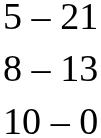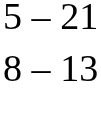- row: 10 – 0
